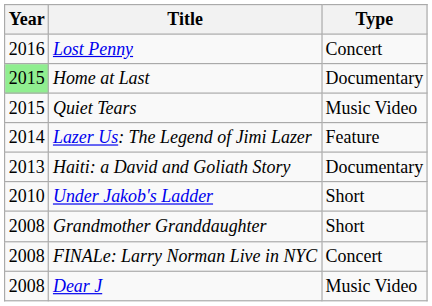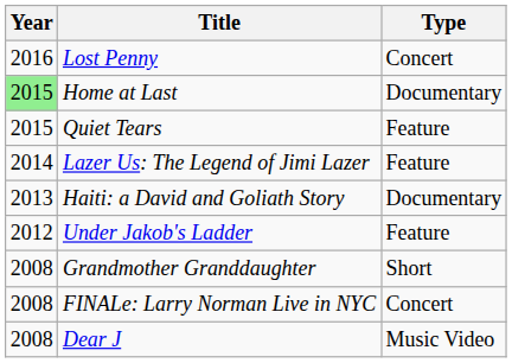Quiet Tears | Type: Music Video -> Feature
Under Jakob's Ladder | Year: 2010 -> 2012
Under Jakob's Ladder | Type: Short -> Feature
